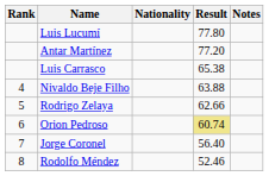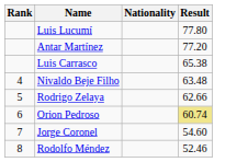- column: Notes
Nivaldo Beje Filho | Result: 63.88 -> 63.48
Jorge Coronel | Result: 56.40 -> 54.60
